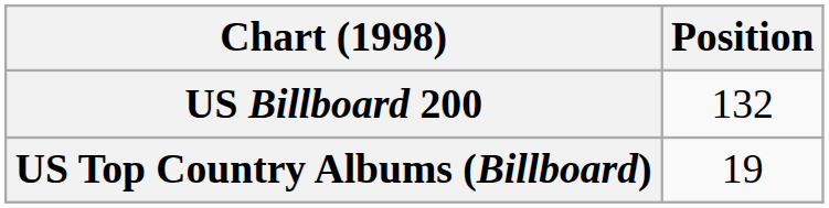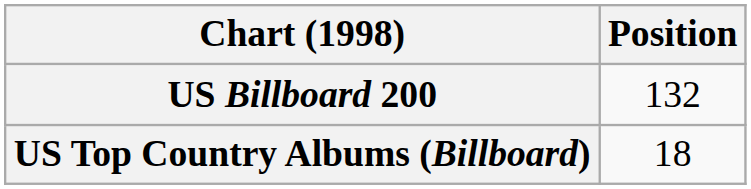US Top Country Albums (Billboard) | Position: 19 -> 18
